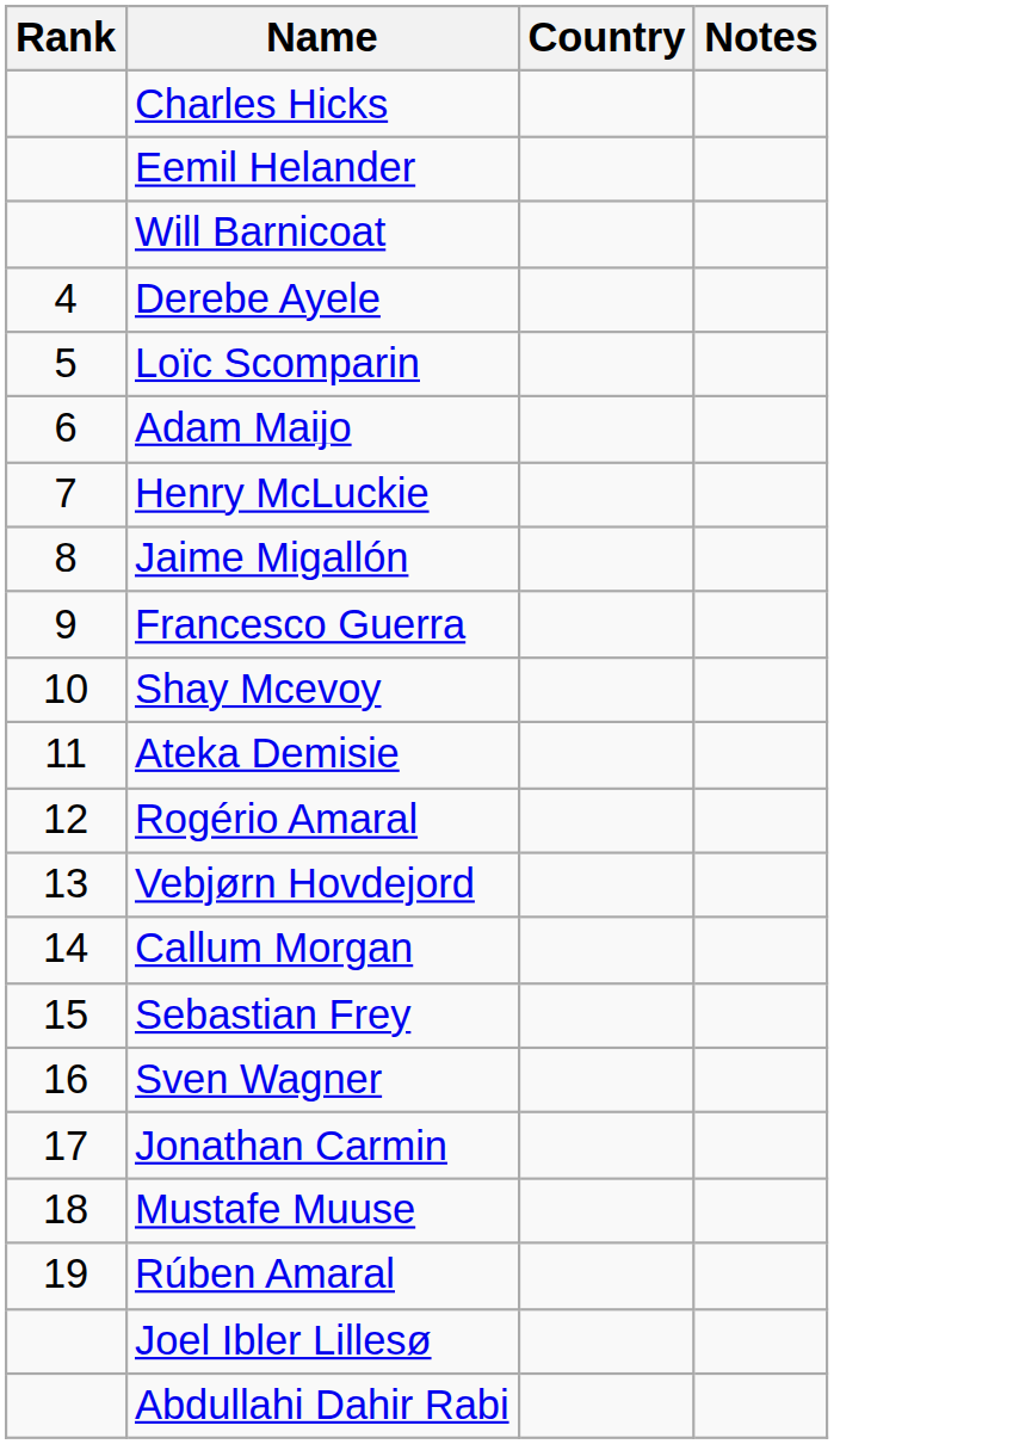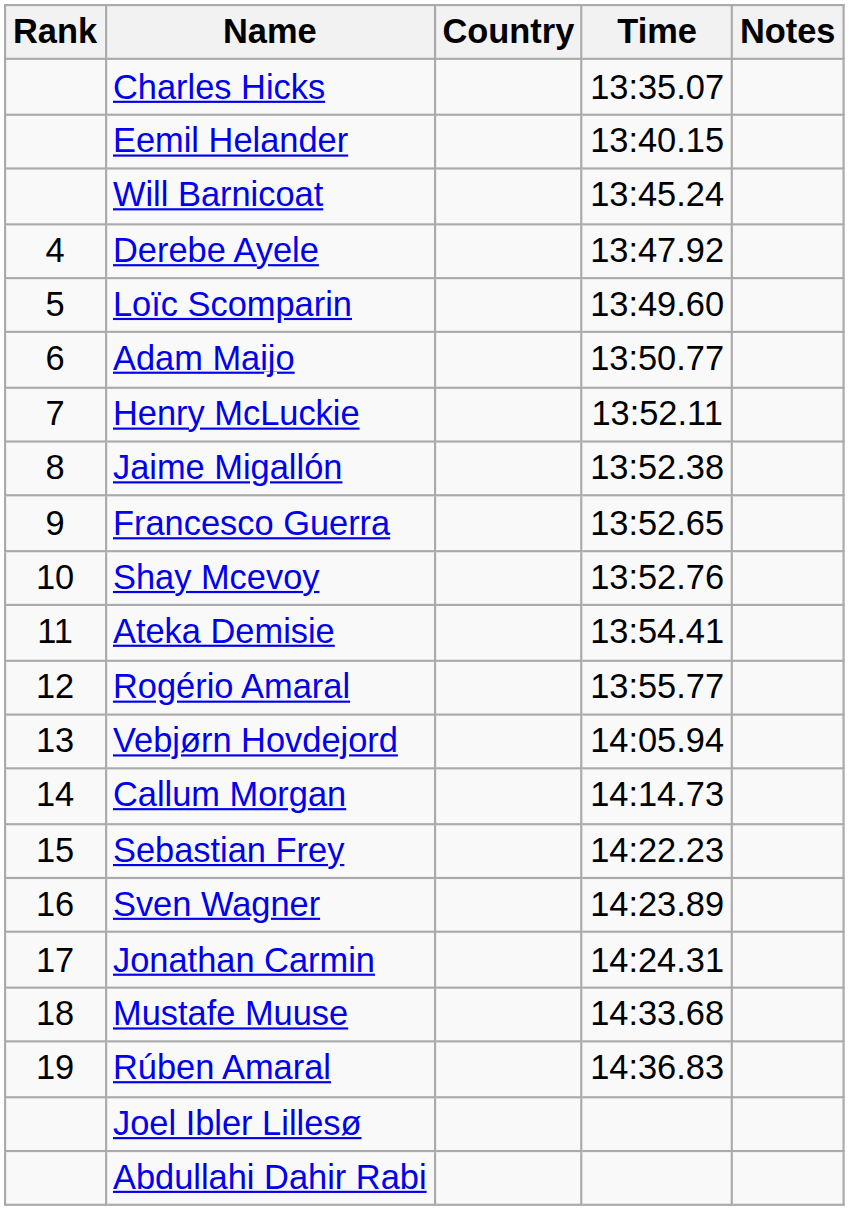+ column: Time | 13:35.07 | 13:40.15 | 13:45.24 | 13:47.92 | 13:49.60 | 13:50.77 | 13:52.11 | 13:52.38 | 13:52.65 | 13:52.76 | 13:54.41 | 13:55.77 | 14:05.94 | 14:14.73 | 14:22.23 | 14:23.89 | 14:24.31 | 14:33.68 | 14:36.83
